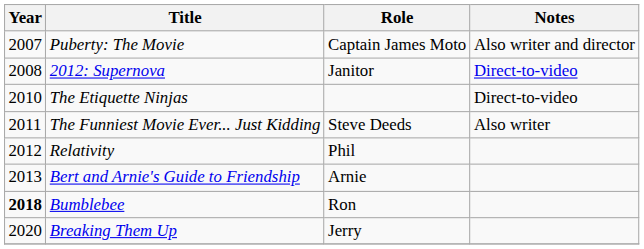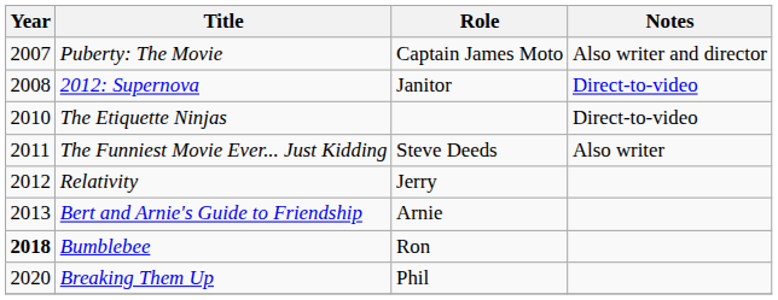Relativity | Role: Phil -> Jerry
Breaking Them Up | Role: Jerry -> Phil
